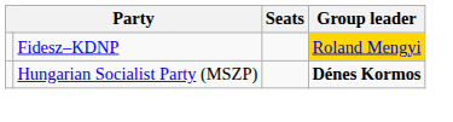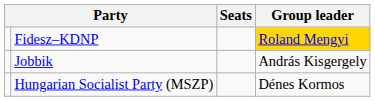+ row: Jobbik | András Kisgergely
Hungarian Socialist Party (MSZP) | Group leader: bold -> normal
